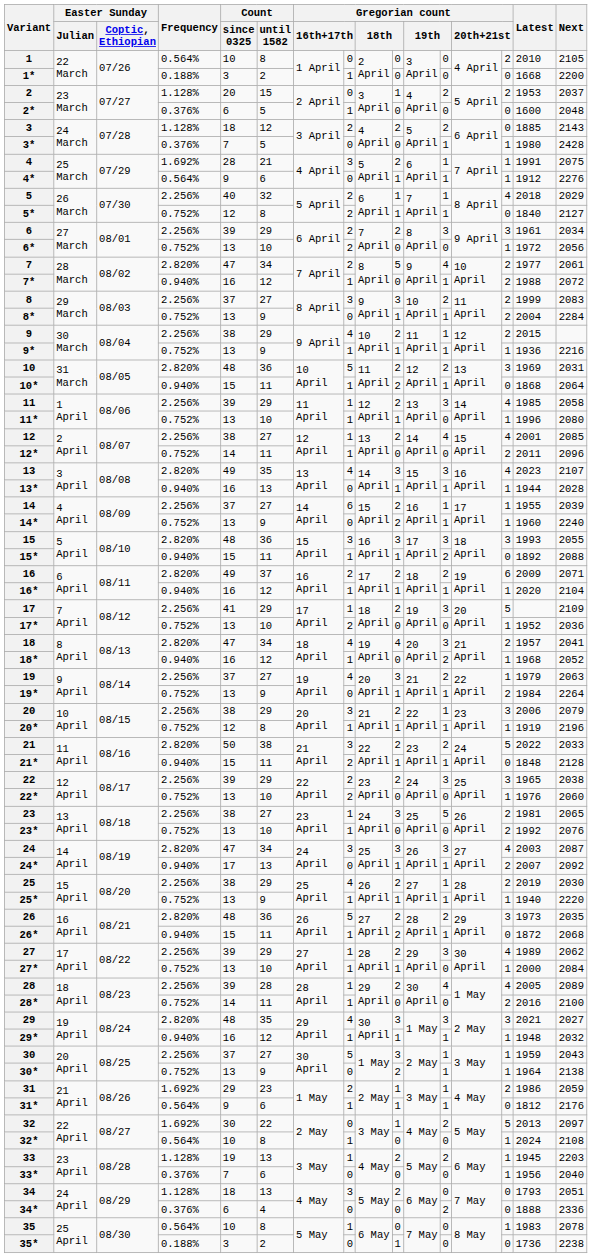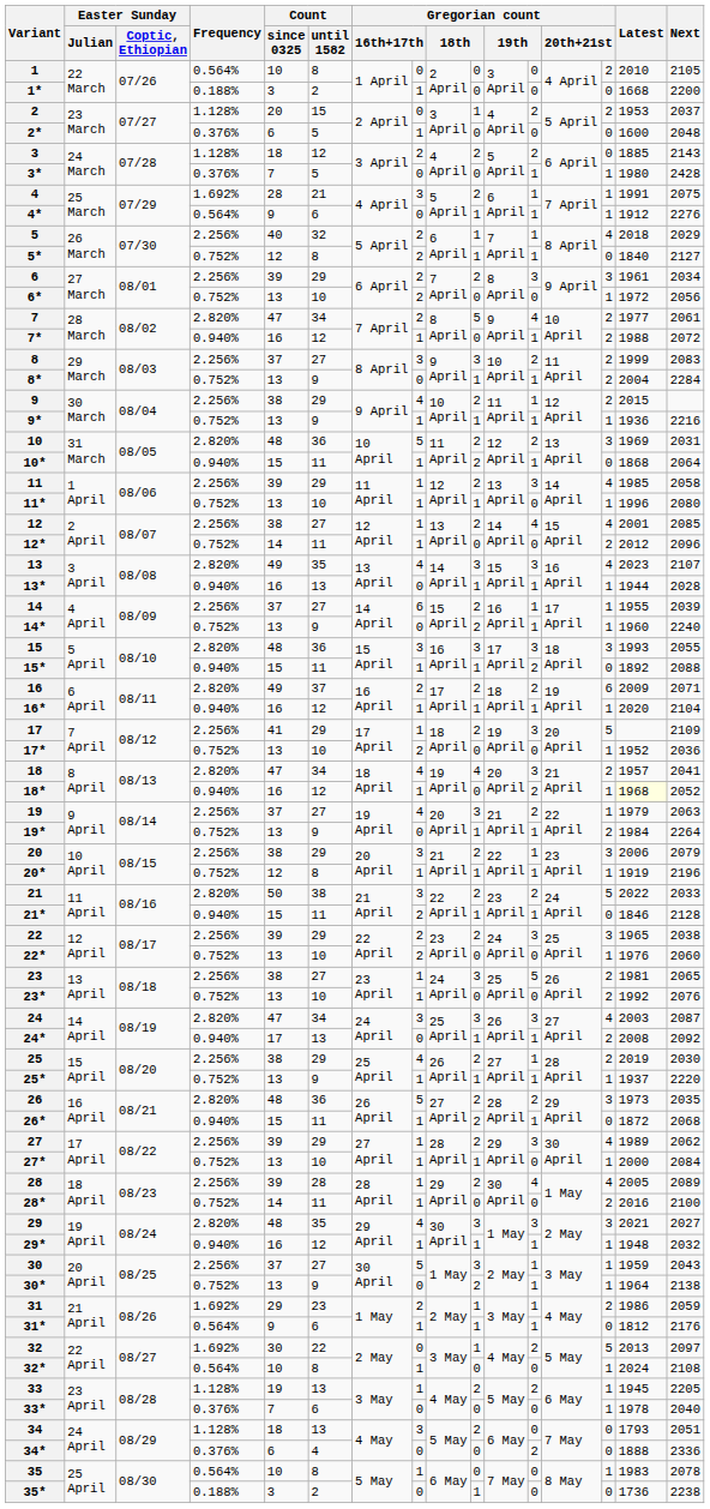12* | Latest: 2011 -> 2012
18* | Latest: no background -> lightyellow background
21* | Latest: 1848 -> 1846
24* | Latest: 2007 -> 2008
25* | Latest: 1940 -> 1937
33 | Next: 2203 -> 2205
33* | Latest: 1956 -> 1978
